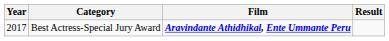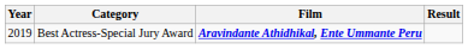Best Actress-Special Jury Award | Year: 2017 -> 2019
